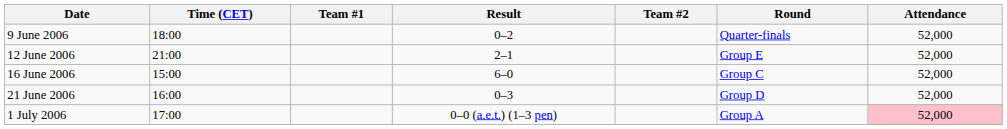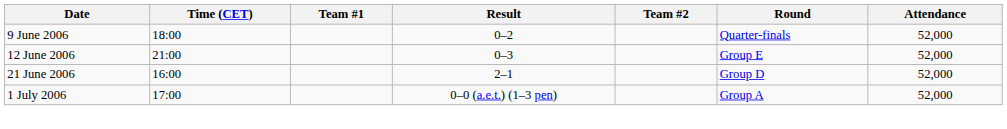12 June 2006 | Result: 2–1 -> 0–3
- row: 16 June 2006 | 15:00 | 6–0 | Group C | 52,000
21 June 2006 | Result: 0–3 -> 2–1
1 July 2006 | Attendance: pink background -> no background
